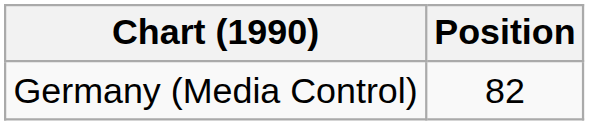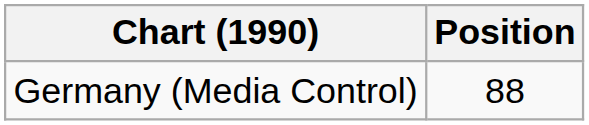Germany (Media Control) | Position: 82 -> 88
